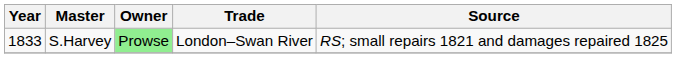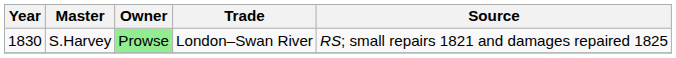S.Harvey | Year: 1833 -> 1830
